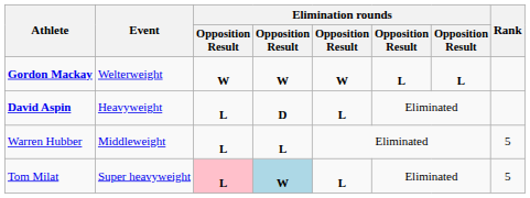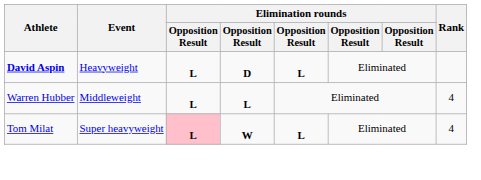- row: Gordon Mackay | Welterweight | W | W | W | L | L
Warren Hubber | Rank: 5 -> 4
Tom Milat | column 4: lightblue background -> no background
Tom Milat | Rank: 5 -> 4
